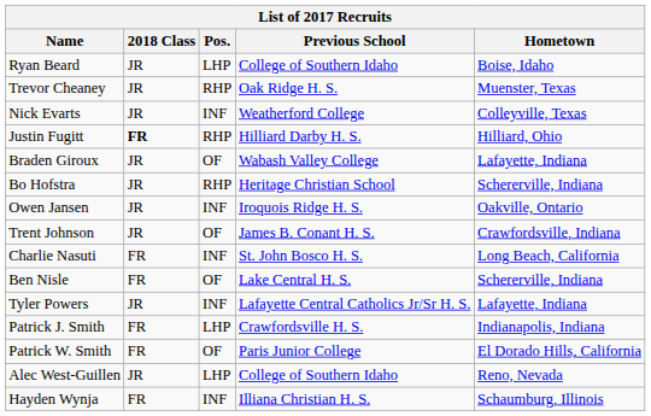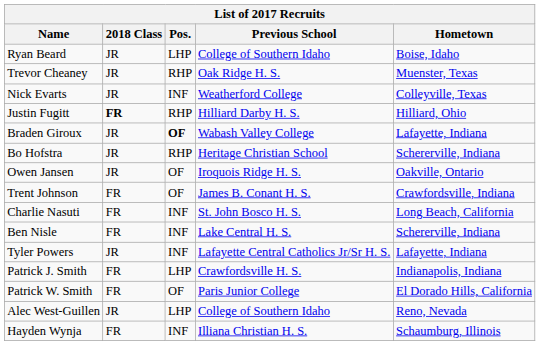Braden Giroux | Pos.: normal -> bold
Owen Jansen | Pos.: INF -> OF
Trent Johnson | 2018 Class: JR -> FR
Ben Nisle | Pos.: OF -> INF
